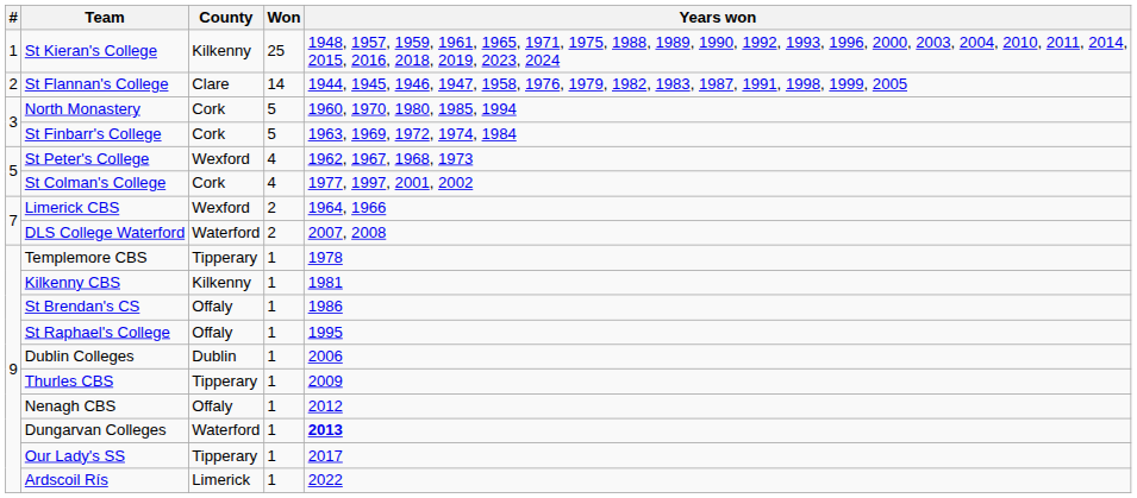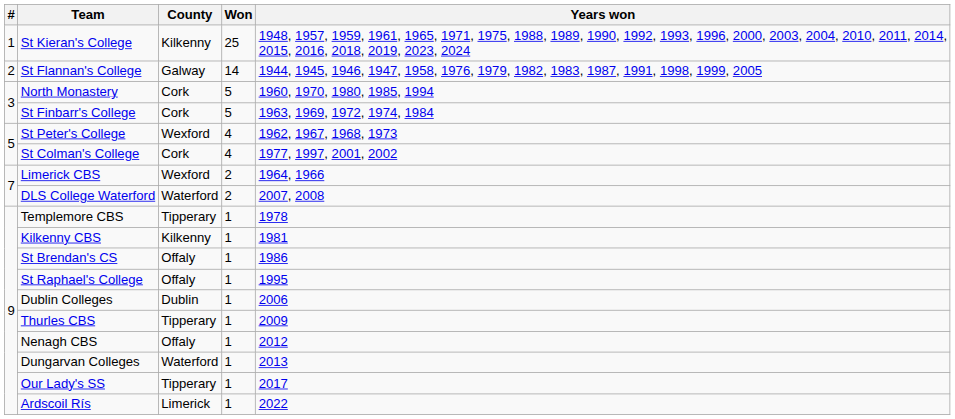St Flannan's College | County: Clare -> Galway
Dungarvan Colleges | Years won: bold -> normal
